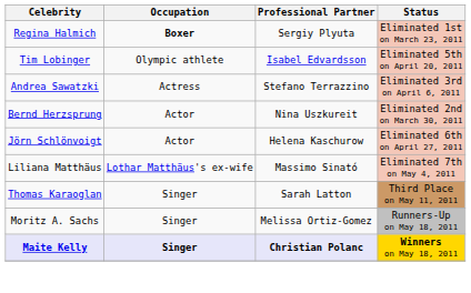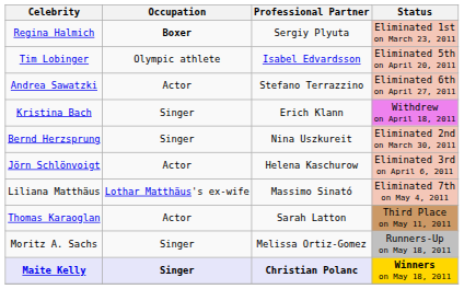Andrea Sawatzki | Occupation: Actress -> Actor
Andrea Sawatzki | Status: Eliminated 3rd on April 6, 2011 -> Eliminated 6th on April 27, 2011
+ row: Kristina Bach | Singer | Erich Klann | Withdrew on April 18, 2011
Bernd Herzsprung | Occupation: Actor -> Singer
Jörn Schlönvoigt | Status: Eliminated 6th on April 27, 2011 -> Eliminated 3rd on April 6, 2011
Thomas Karaoglan | Occupation: Singer -> Actor
